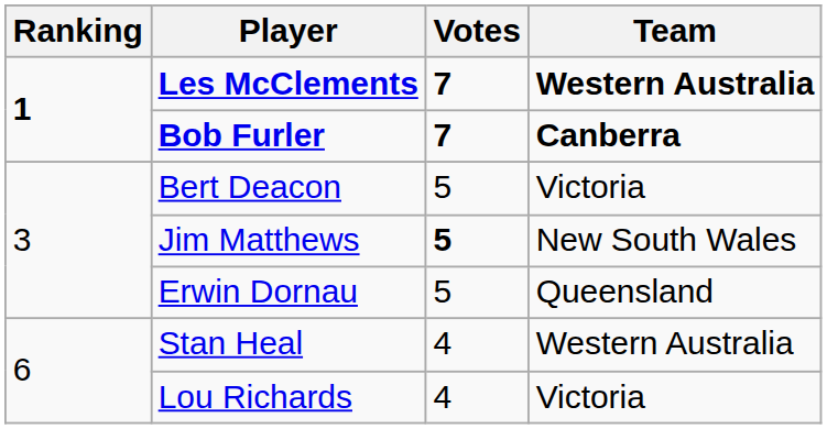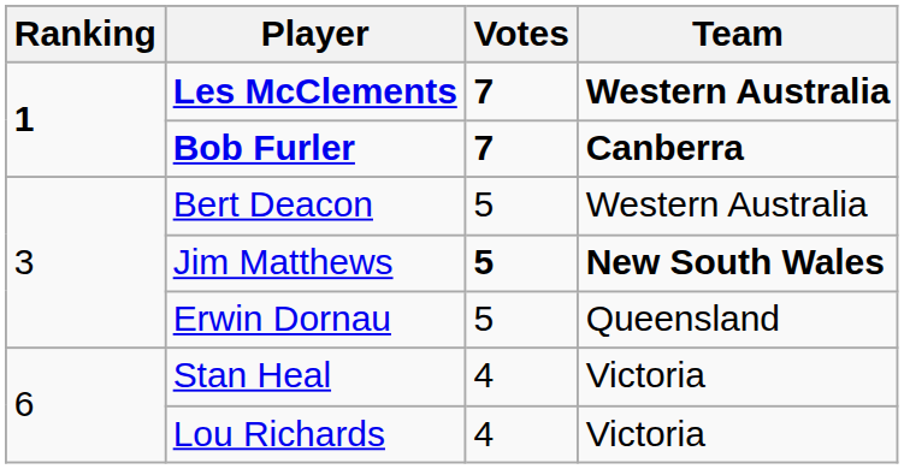Bert Deacon | Team: Victoria -> Western Australia
Jim Matthews | Team: normal -> bold
Stan Heal | Team: Western Australia -> Victoria
